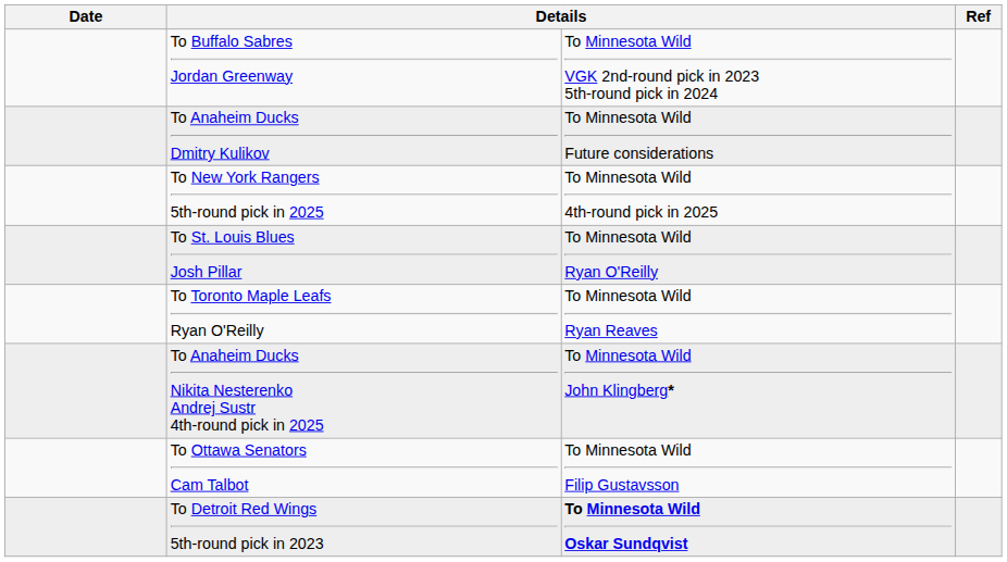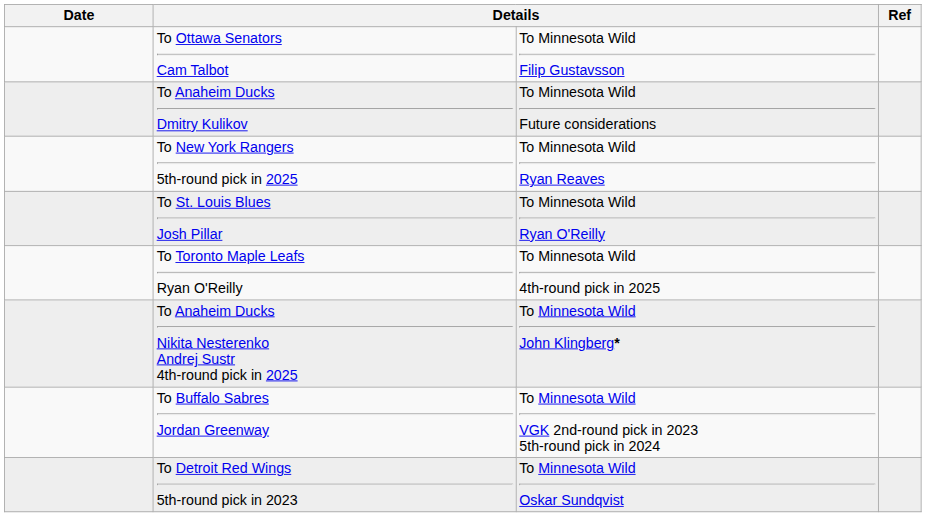rows swapped: To Ottawa Senators Cam Talbot <-> To Buffalo Sabres Jordan Greenway
To New York Rangers 5th-round pick in 2025 | column 3: To Minnesota Wild 4th-round pick in 2025 -> To Minnesota Wild Ryan Reaves
To Toronto Maple Leafs Ryan O'Reilly | column 3: To Minnesota Wild Ryan Reaves -> To Minnesota Wild 4th-round pick in 2025
To Detroit Red Wings 5th-round pick in 2023 | column 3: bold -> normal
